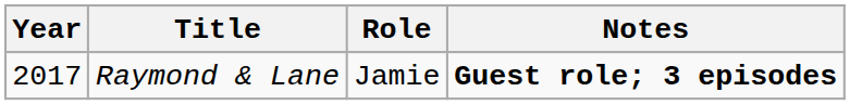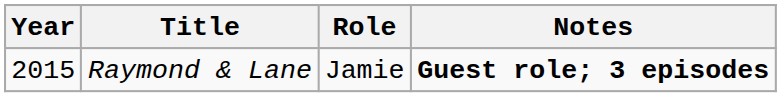Raymond & Lane | Year: 2017 -> 2015
